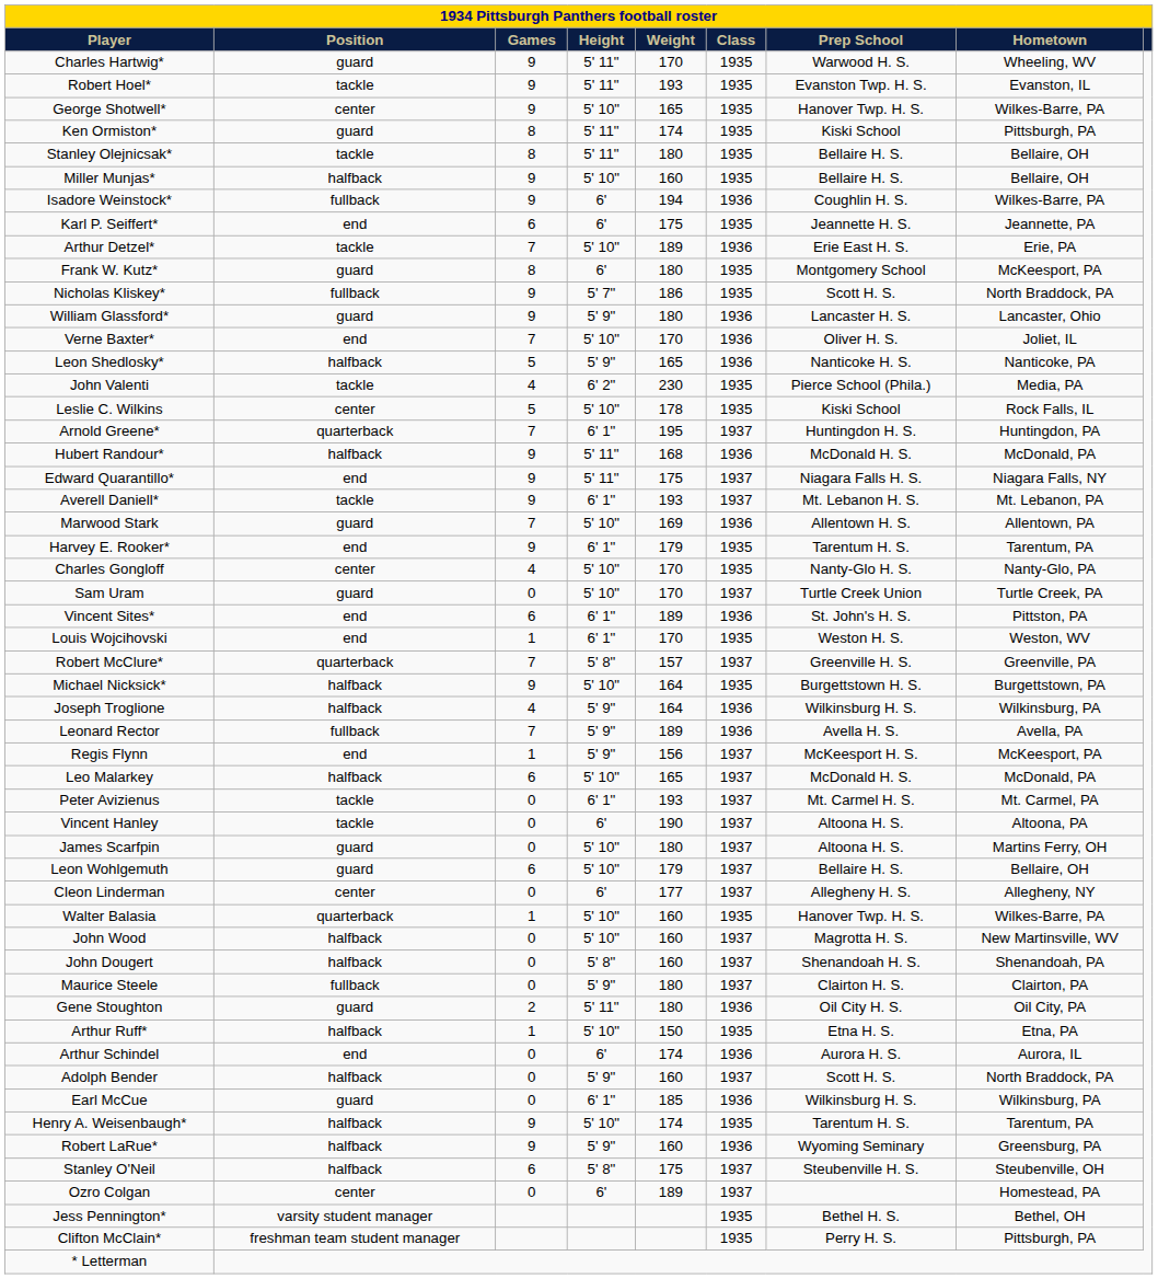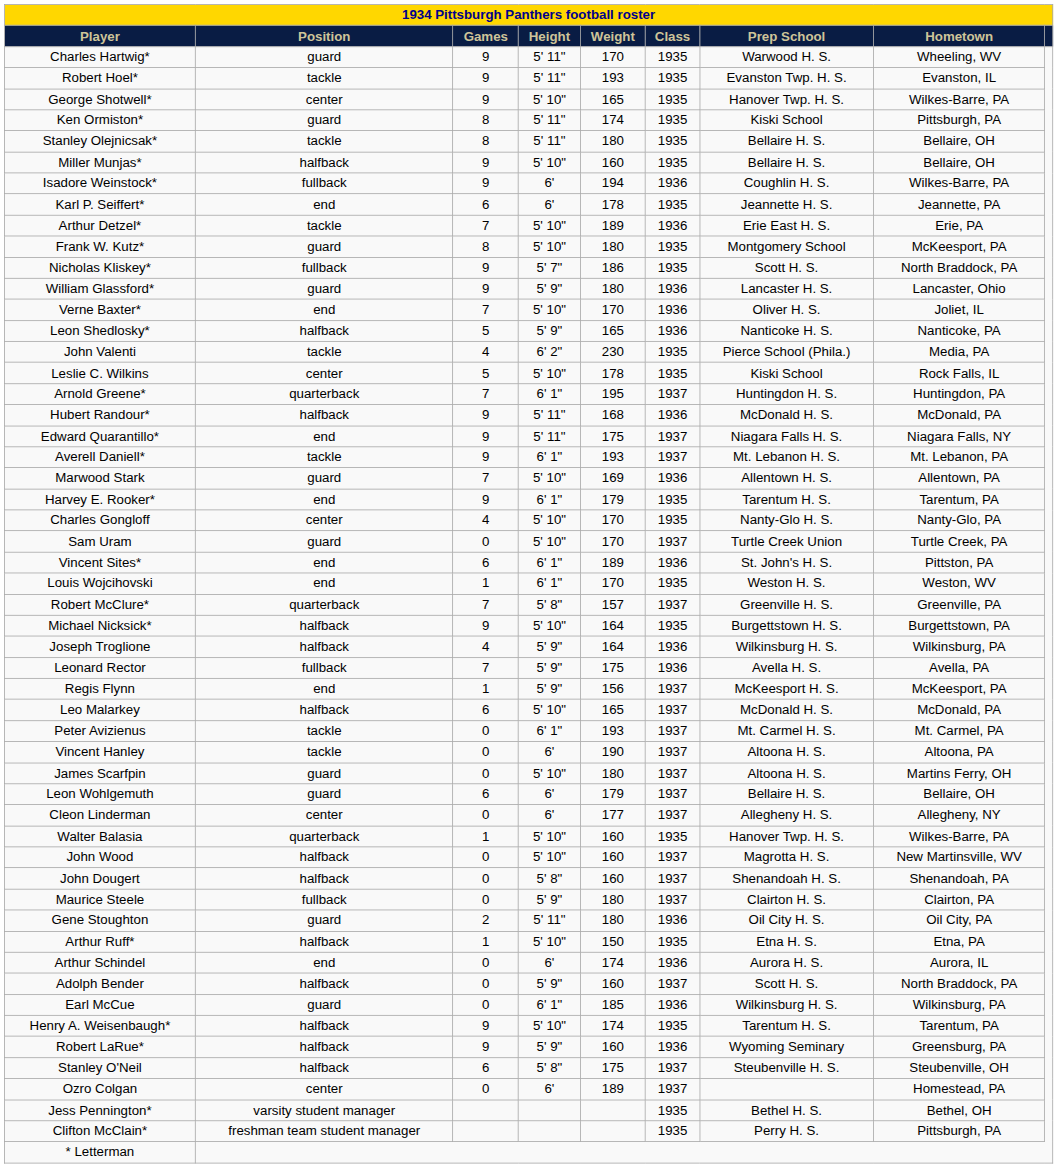Karl P. Seiffert* | Weight: 175 -> 178
Frank W. Kutz* | Height: 6' -> 5' 10"
Leonard Rector | Weight: 189 -> 175
Leon Wohlgemuth | Height: 5' 10" -> 6'
